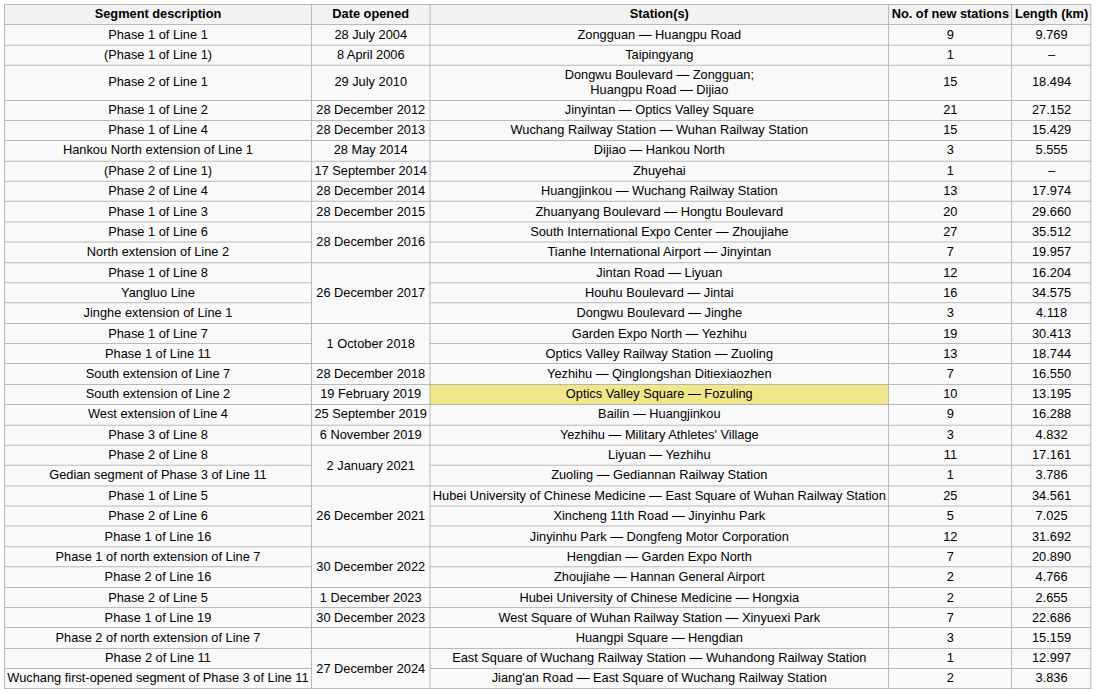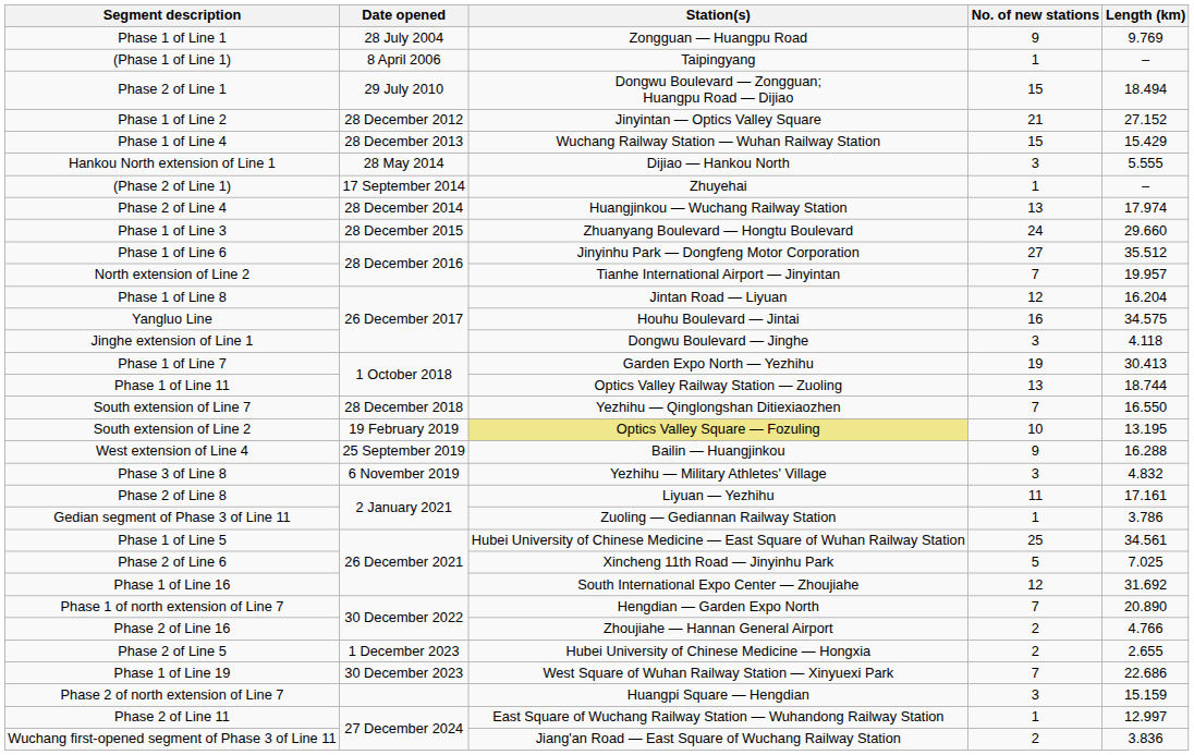Phase 1 of Line 3 | No. of new stations: 20 -> 24
Phase 1 of Line 6 | Station(s): South International Expo Center — Zhoujiahe -> Jinyinhu Park — Dongfeng Motor Corporation
Phase 1 of Line 16 | Station(s): Jinyinhu Park — Dongfeng Motor Corporation -> South International Expo Center — Zhoujiahe
